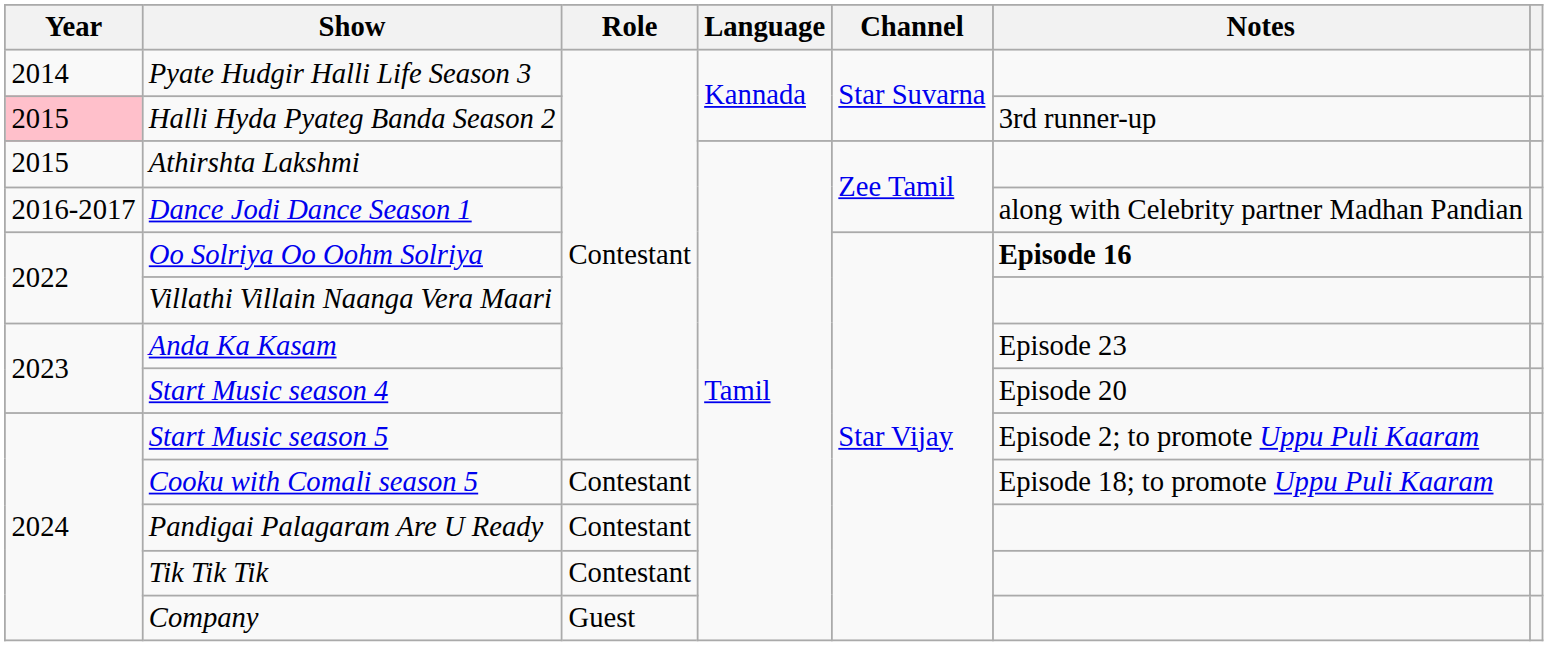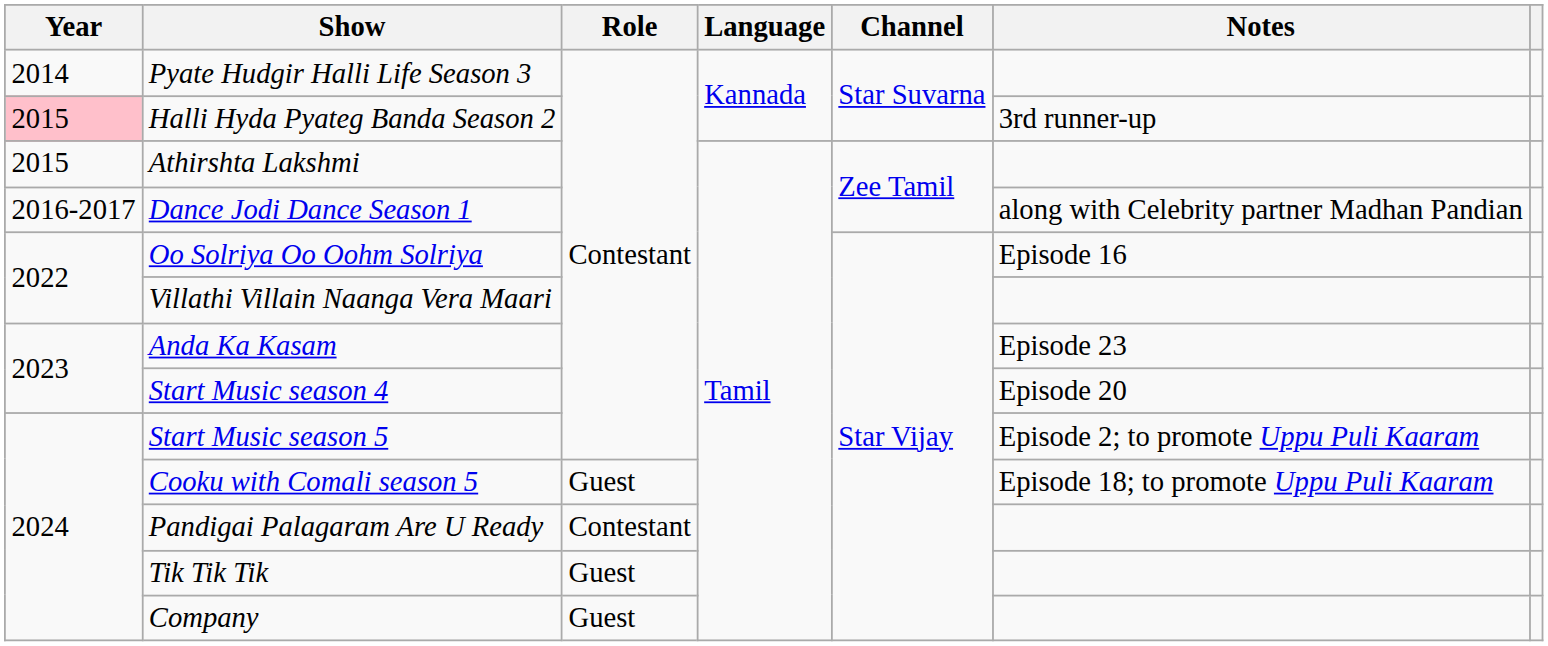Oo Solriya Oo Oohm Solriya | Notes: bold -> normal
Cooku with Comali season 5 | Role: Contestant -> Guest
Tik Tik Tik | Role: Contestant -> Guest
